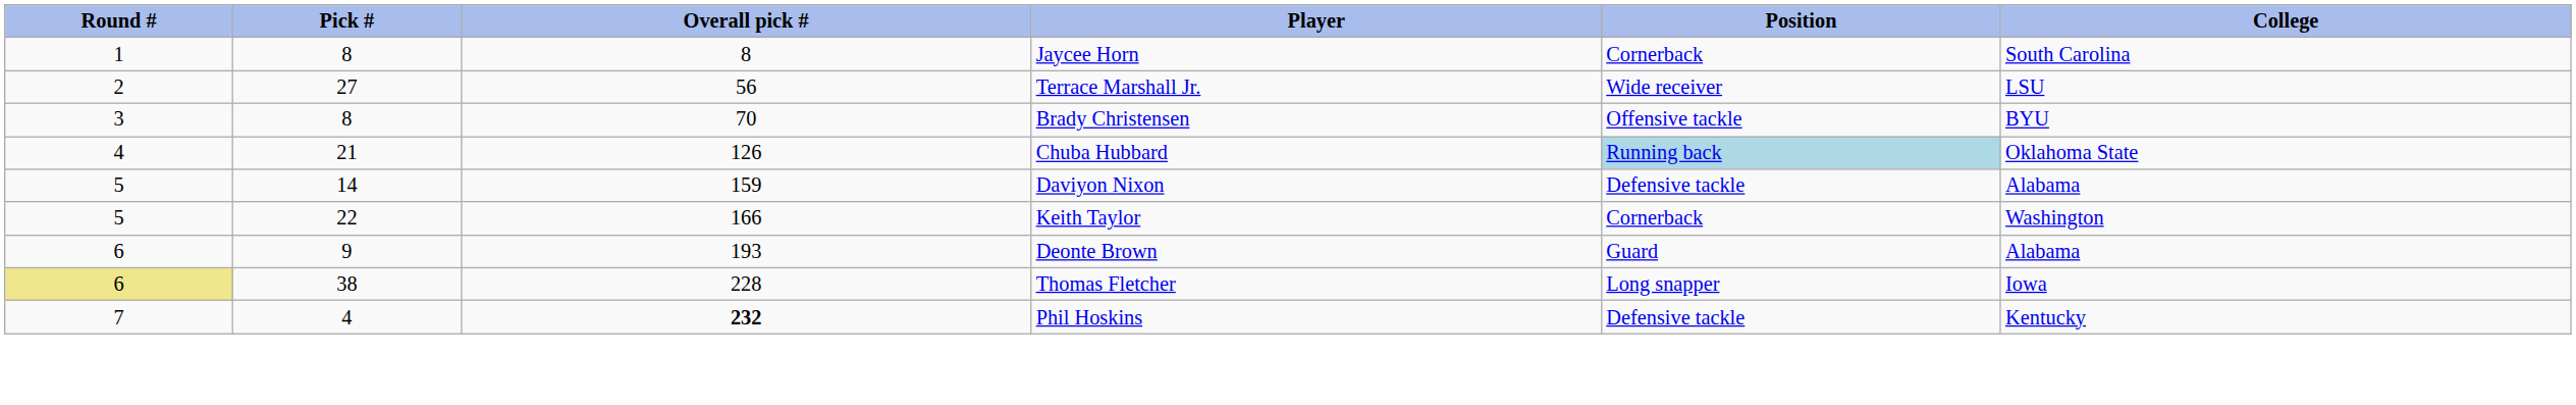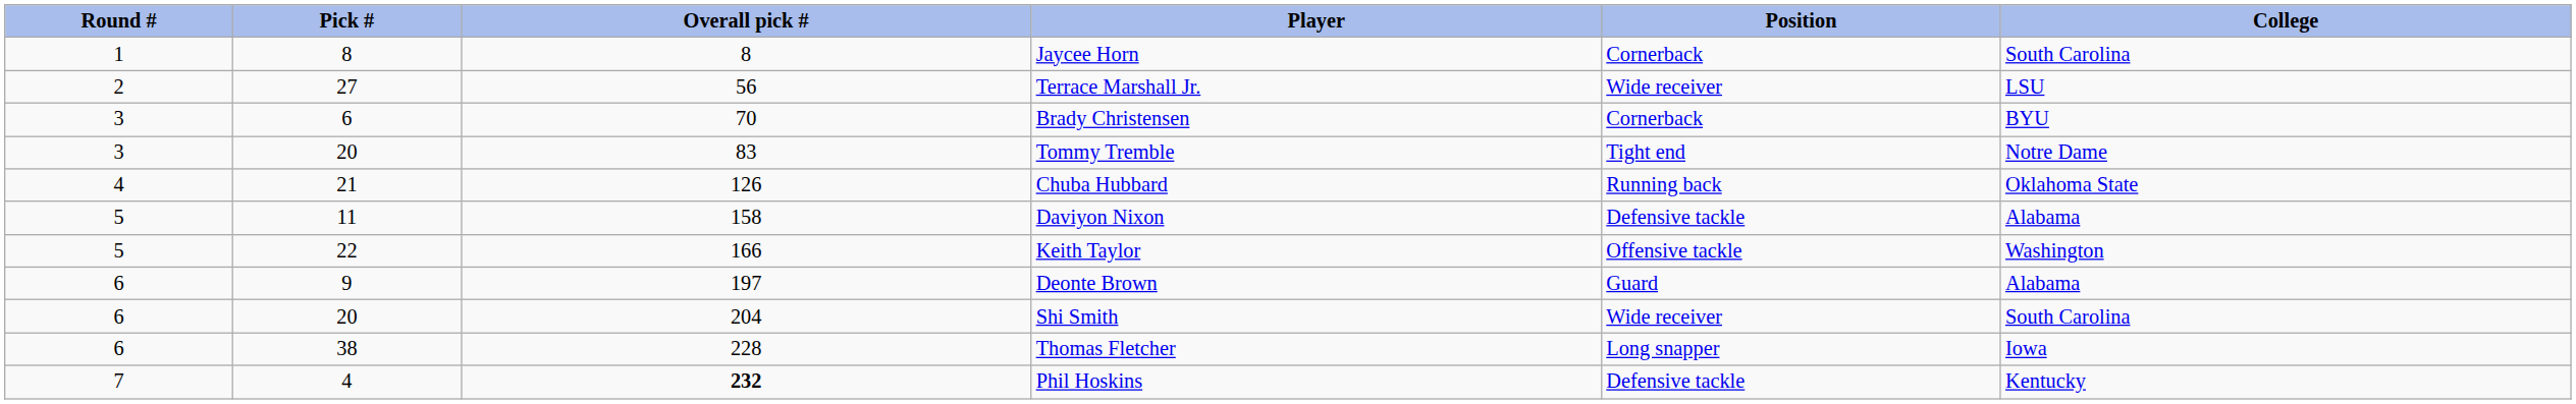Brady Christensen | Pick #: 8 -> 6
Brady Christensen | Position: Offensive tackle -> Cornerback
+ row: 3 | 20 | 83 | Tommy Tremble | Tight end | Notre Dame
Chuba Hubbard | Position: lightblue background -> no background
Daviyon Nixon | Pick #: 14 -> 11
Daviyon Nixon | Overall pick #: 159 -> 158
Keith Taylor | Position: Cornerback -> Offensive tackle
Deonte Brown | Overall pick #: 193 -> 197
+ row: 6 | 20 | 204 | Shi Smith | Wide receiver | South Carolina
Thomas Fletcher | Round #: khaki background -> no background
